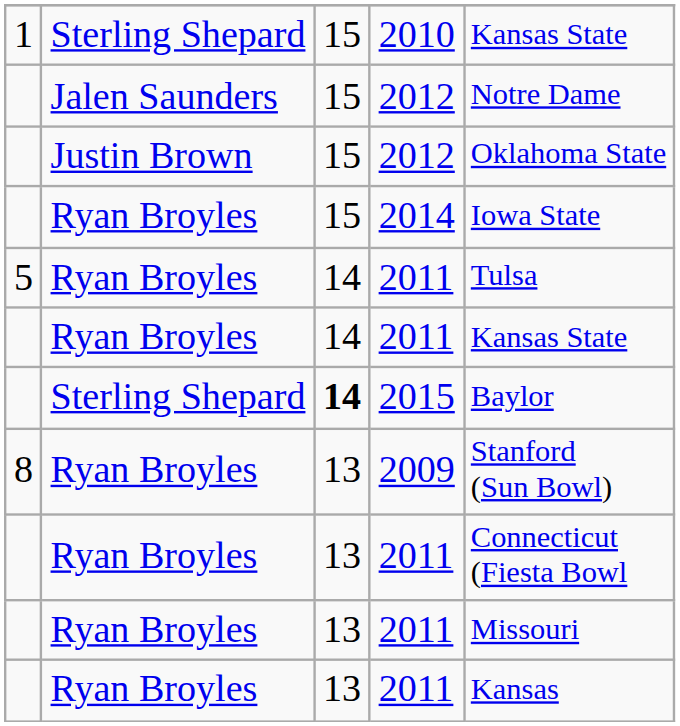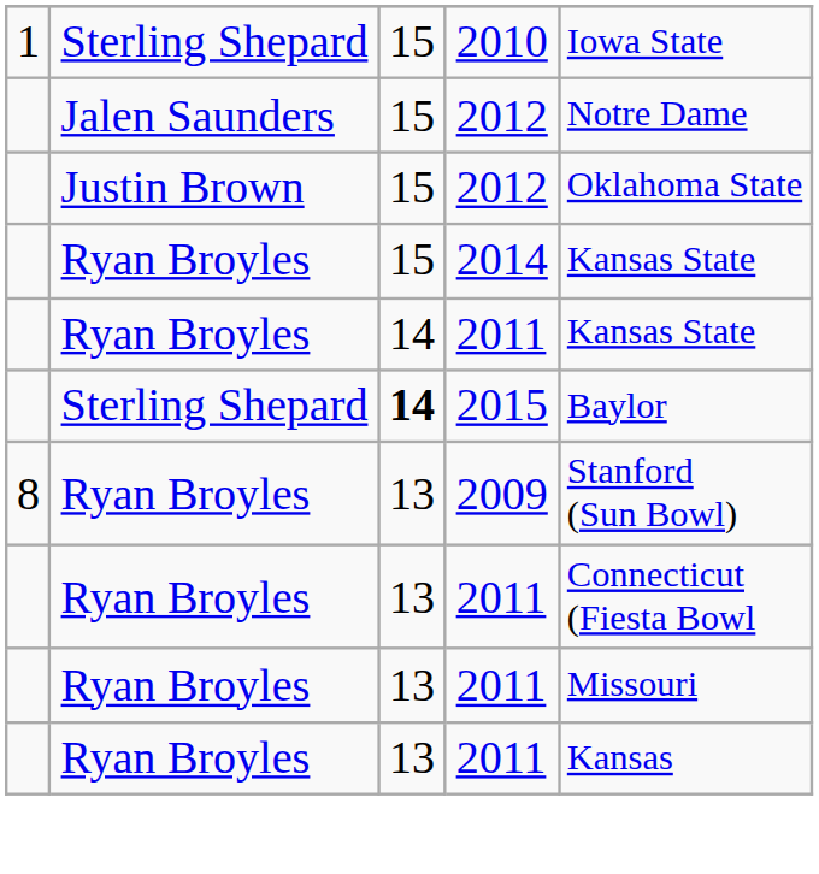2010 | column 5: Kansas State -> Iowa State
2014 | column 5: Iowa State -> Kansas State
- row: 5 | Ryan Broyles | 14 | 2011 | Tulsa
